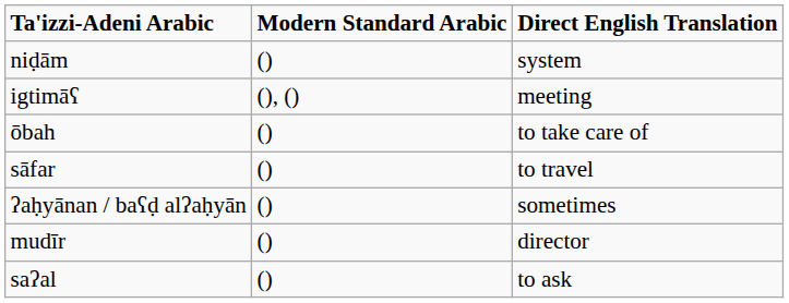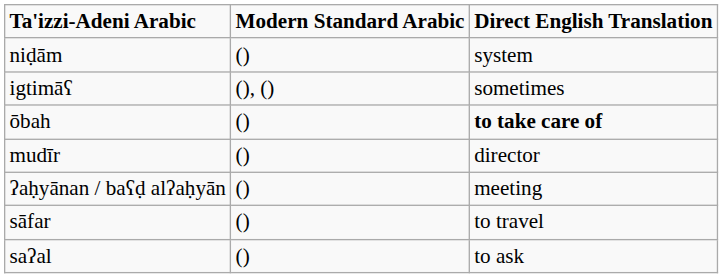igtimāʕ | Direct English Translation: meeting -> sometimes
ōbah | Direct English Translation: normal -> bold
rows swapped: mudīr <-> sāfar
ʔaḥyānan / baʕḍ alʔaḥyān | Direct English Translation: sometimes -> meeting
